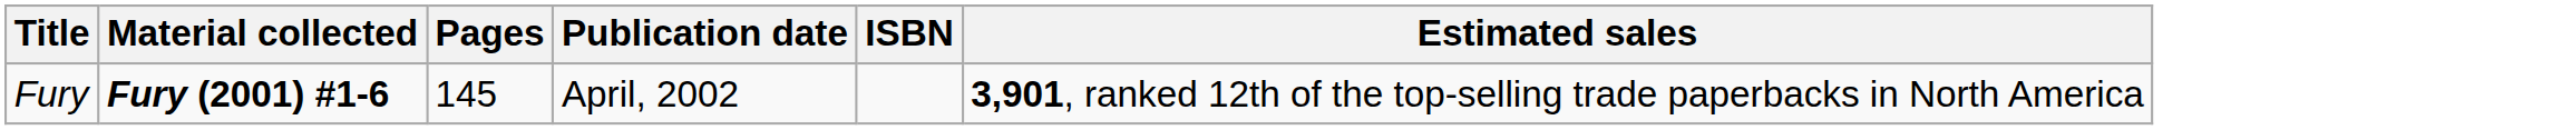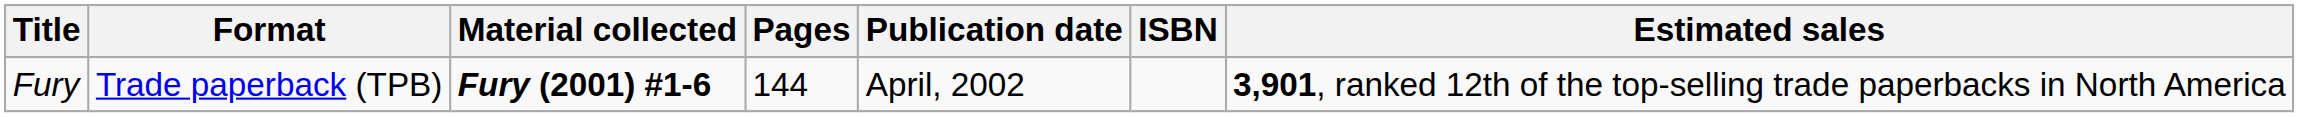+ column: Format | Trade paperback (TPB)
Fury | Pages: 145 -> 144
